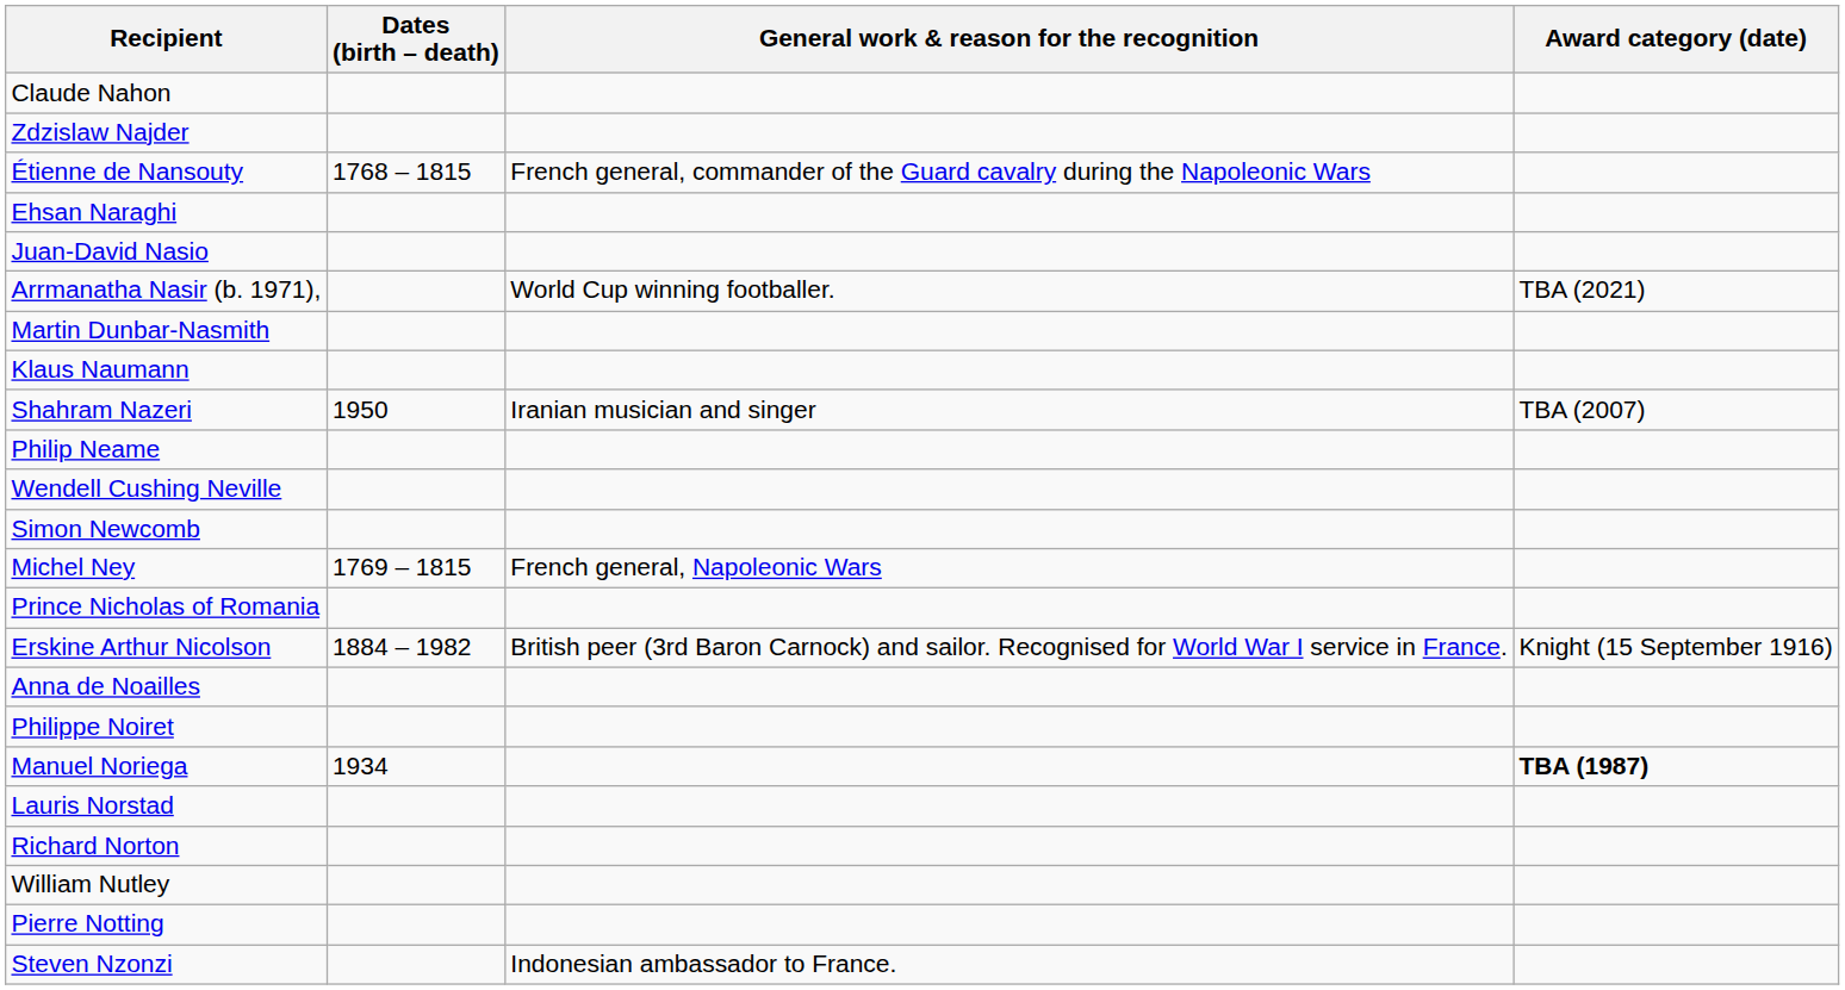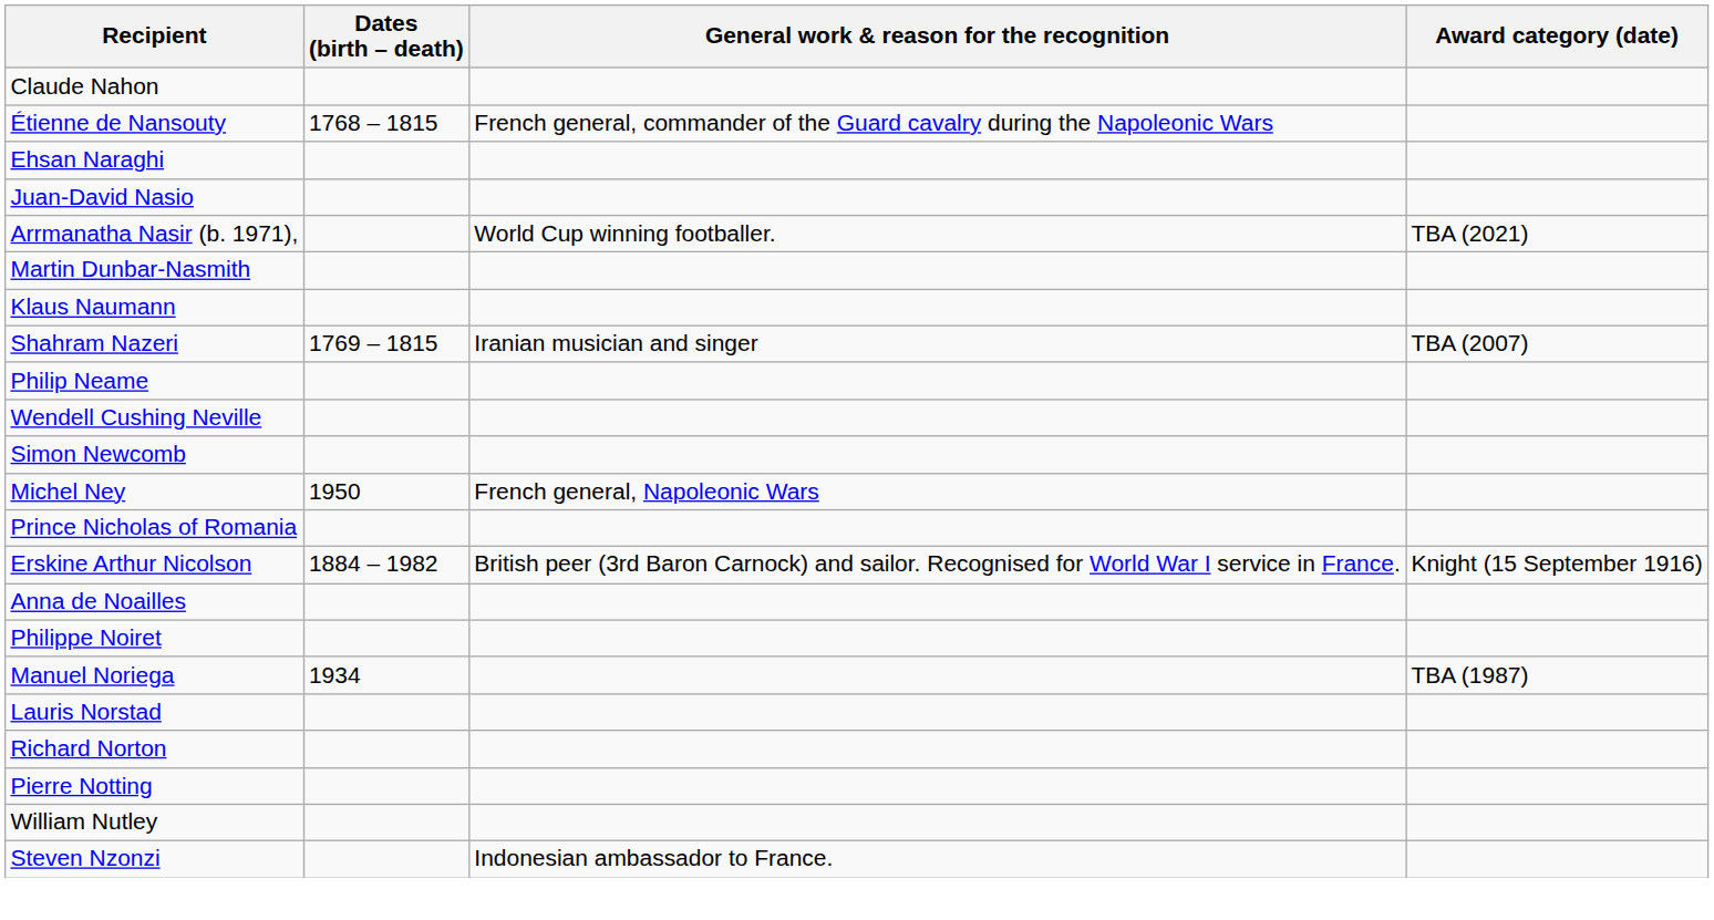- row: Zdzislaw Najder
Shahram Nazeri | Dates (birth – death): 1950 -> 1769 – 1815
Michel Ney | Dates (birth – death): 1769 – 1815 -> 1950
Manuel Noriega | Award category (date): bold -> normal
rows swapped: Pierre Notting <-> William Nutley
